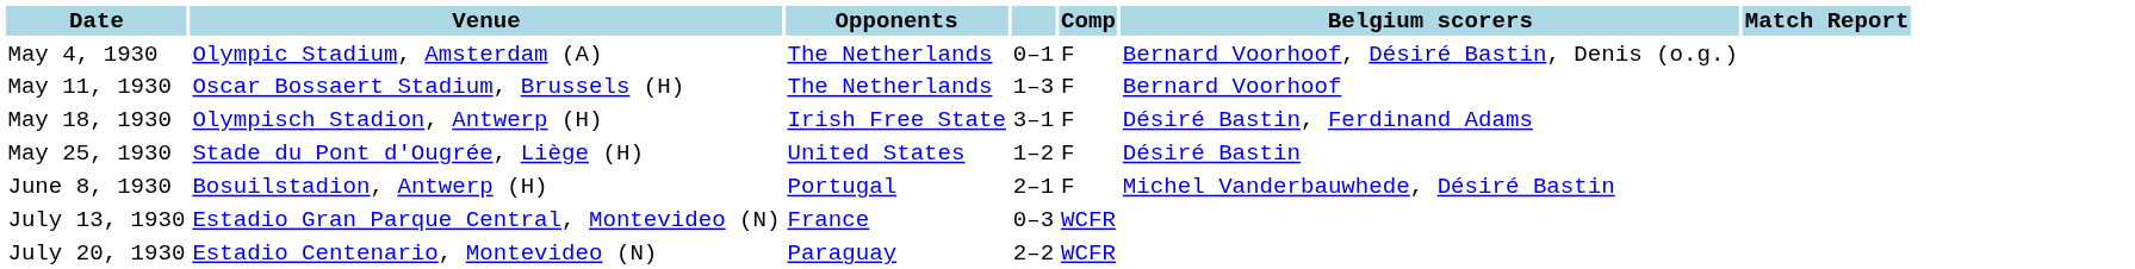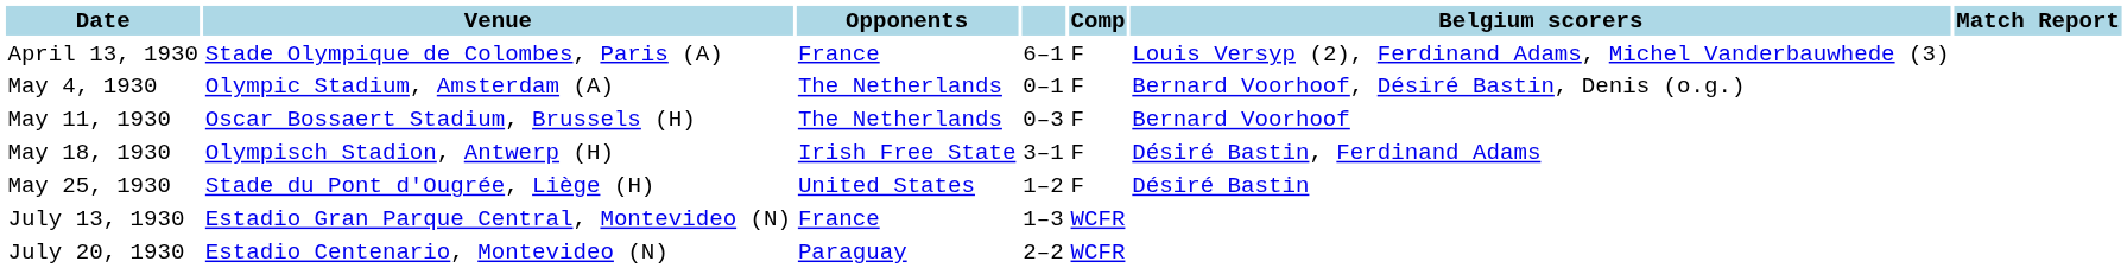+ row: April 13, 1930 | Stade Olympique de Colombes, Paris (A) | France | 6–1 | F | Louis Versyp (2), Ferdinand Adams, Michel Vanderbauwhede (3)
May 11, 1930 | column 4: 1–3 -> 0–3
- row: June 8, 1930 | Bosuilstadion, Antwerp (H) | Portugal | 2–1 | F | Michel Vanderbauwhede, Désiré Bastin
July 13, 1930 | column 4: 0–3 -> 1–3
